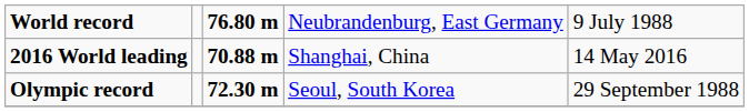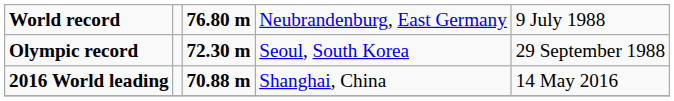rows swapped: Olympic record <-> 2016 World leading
